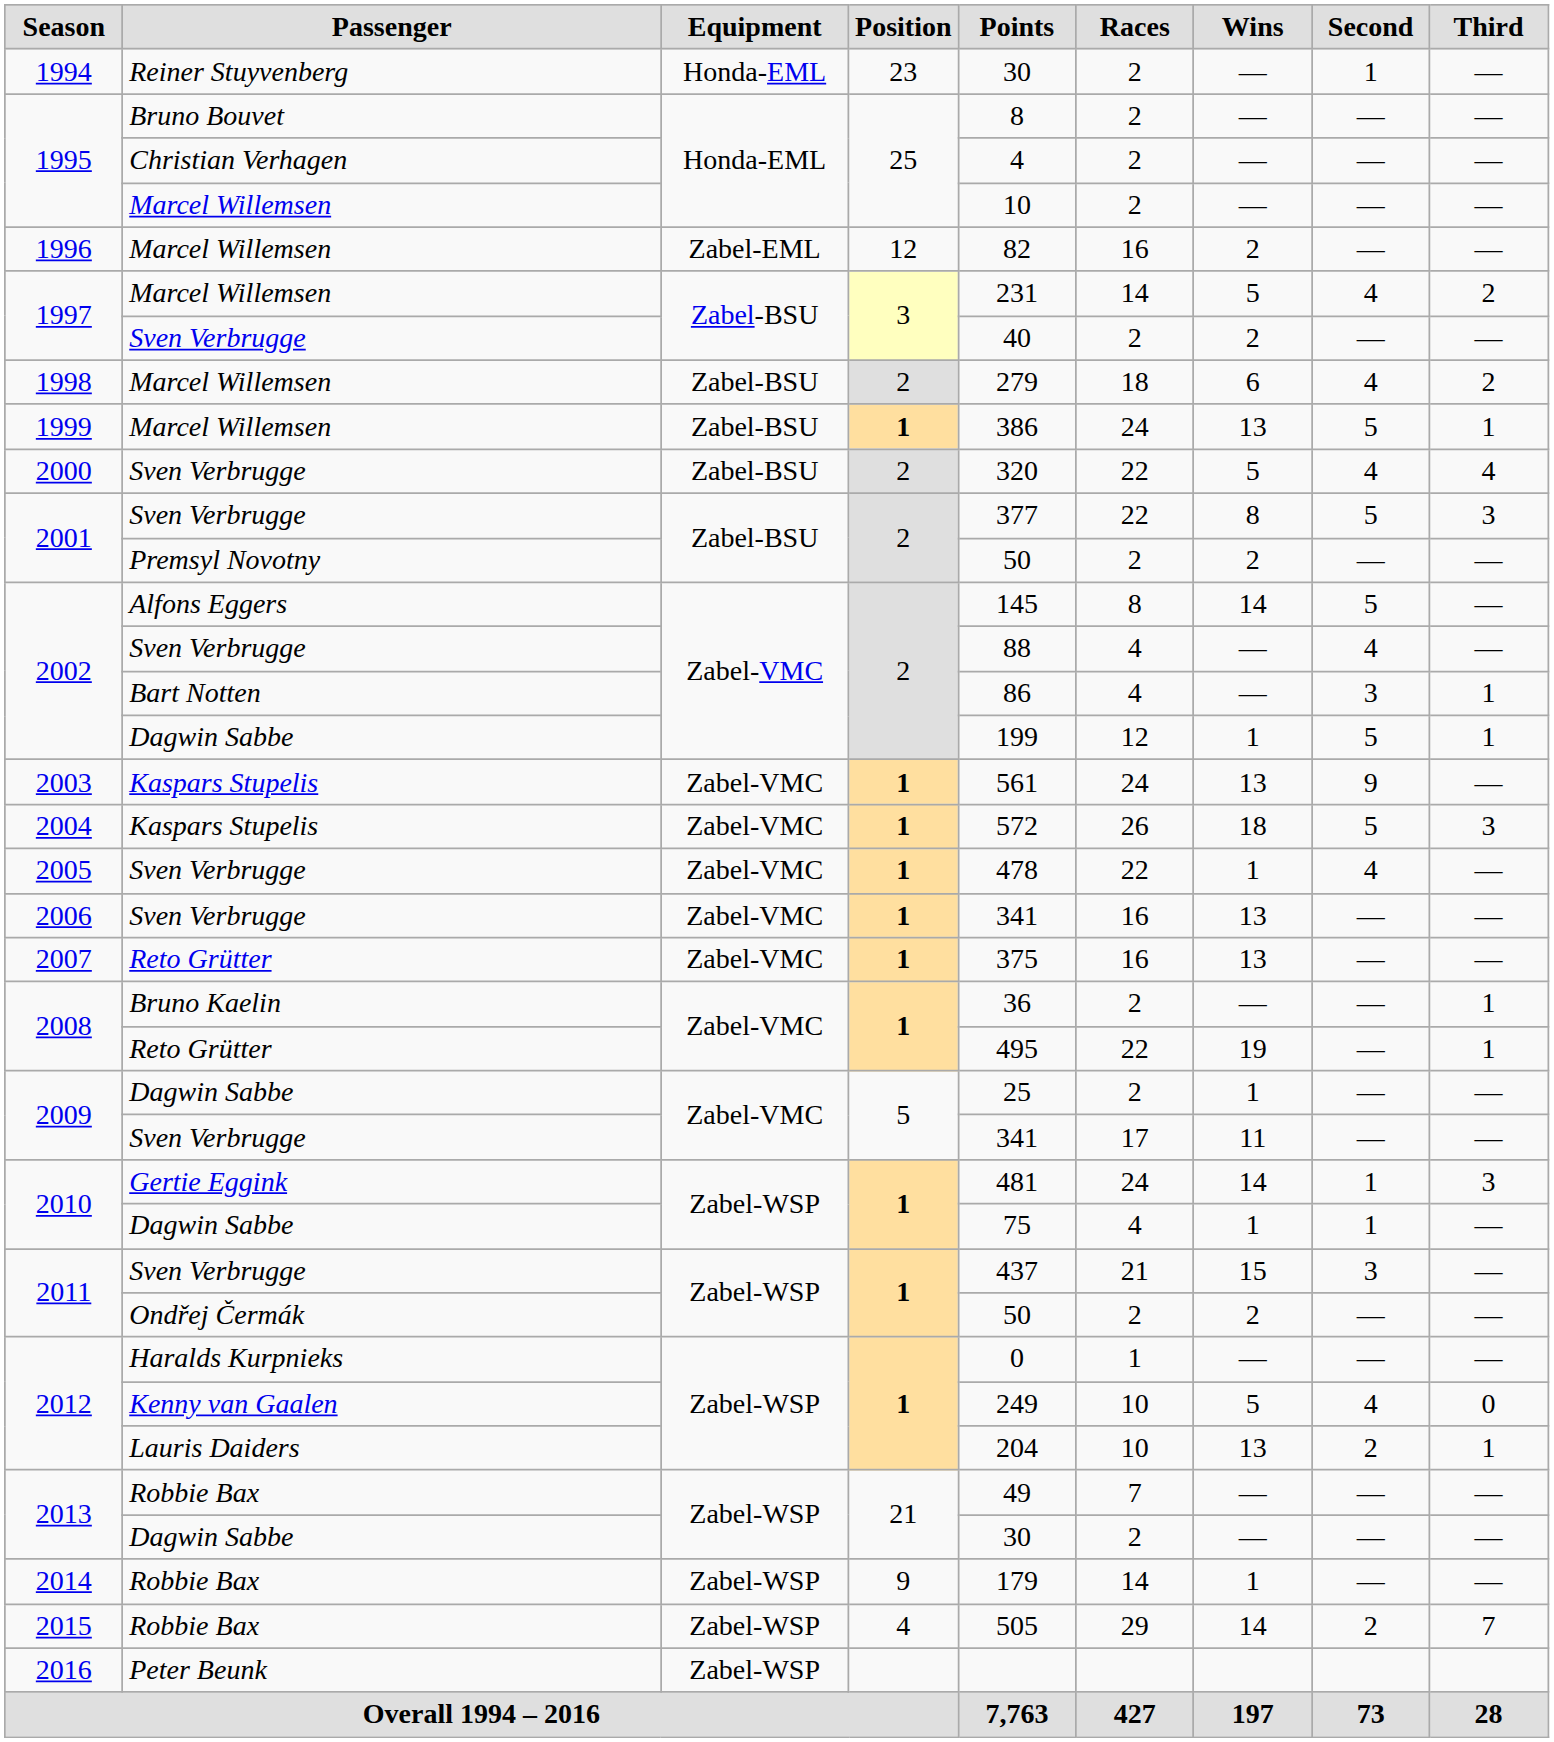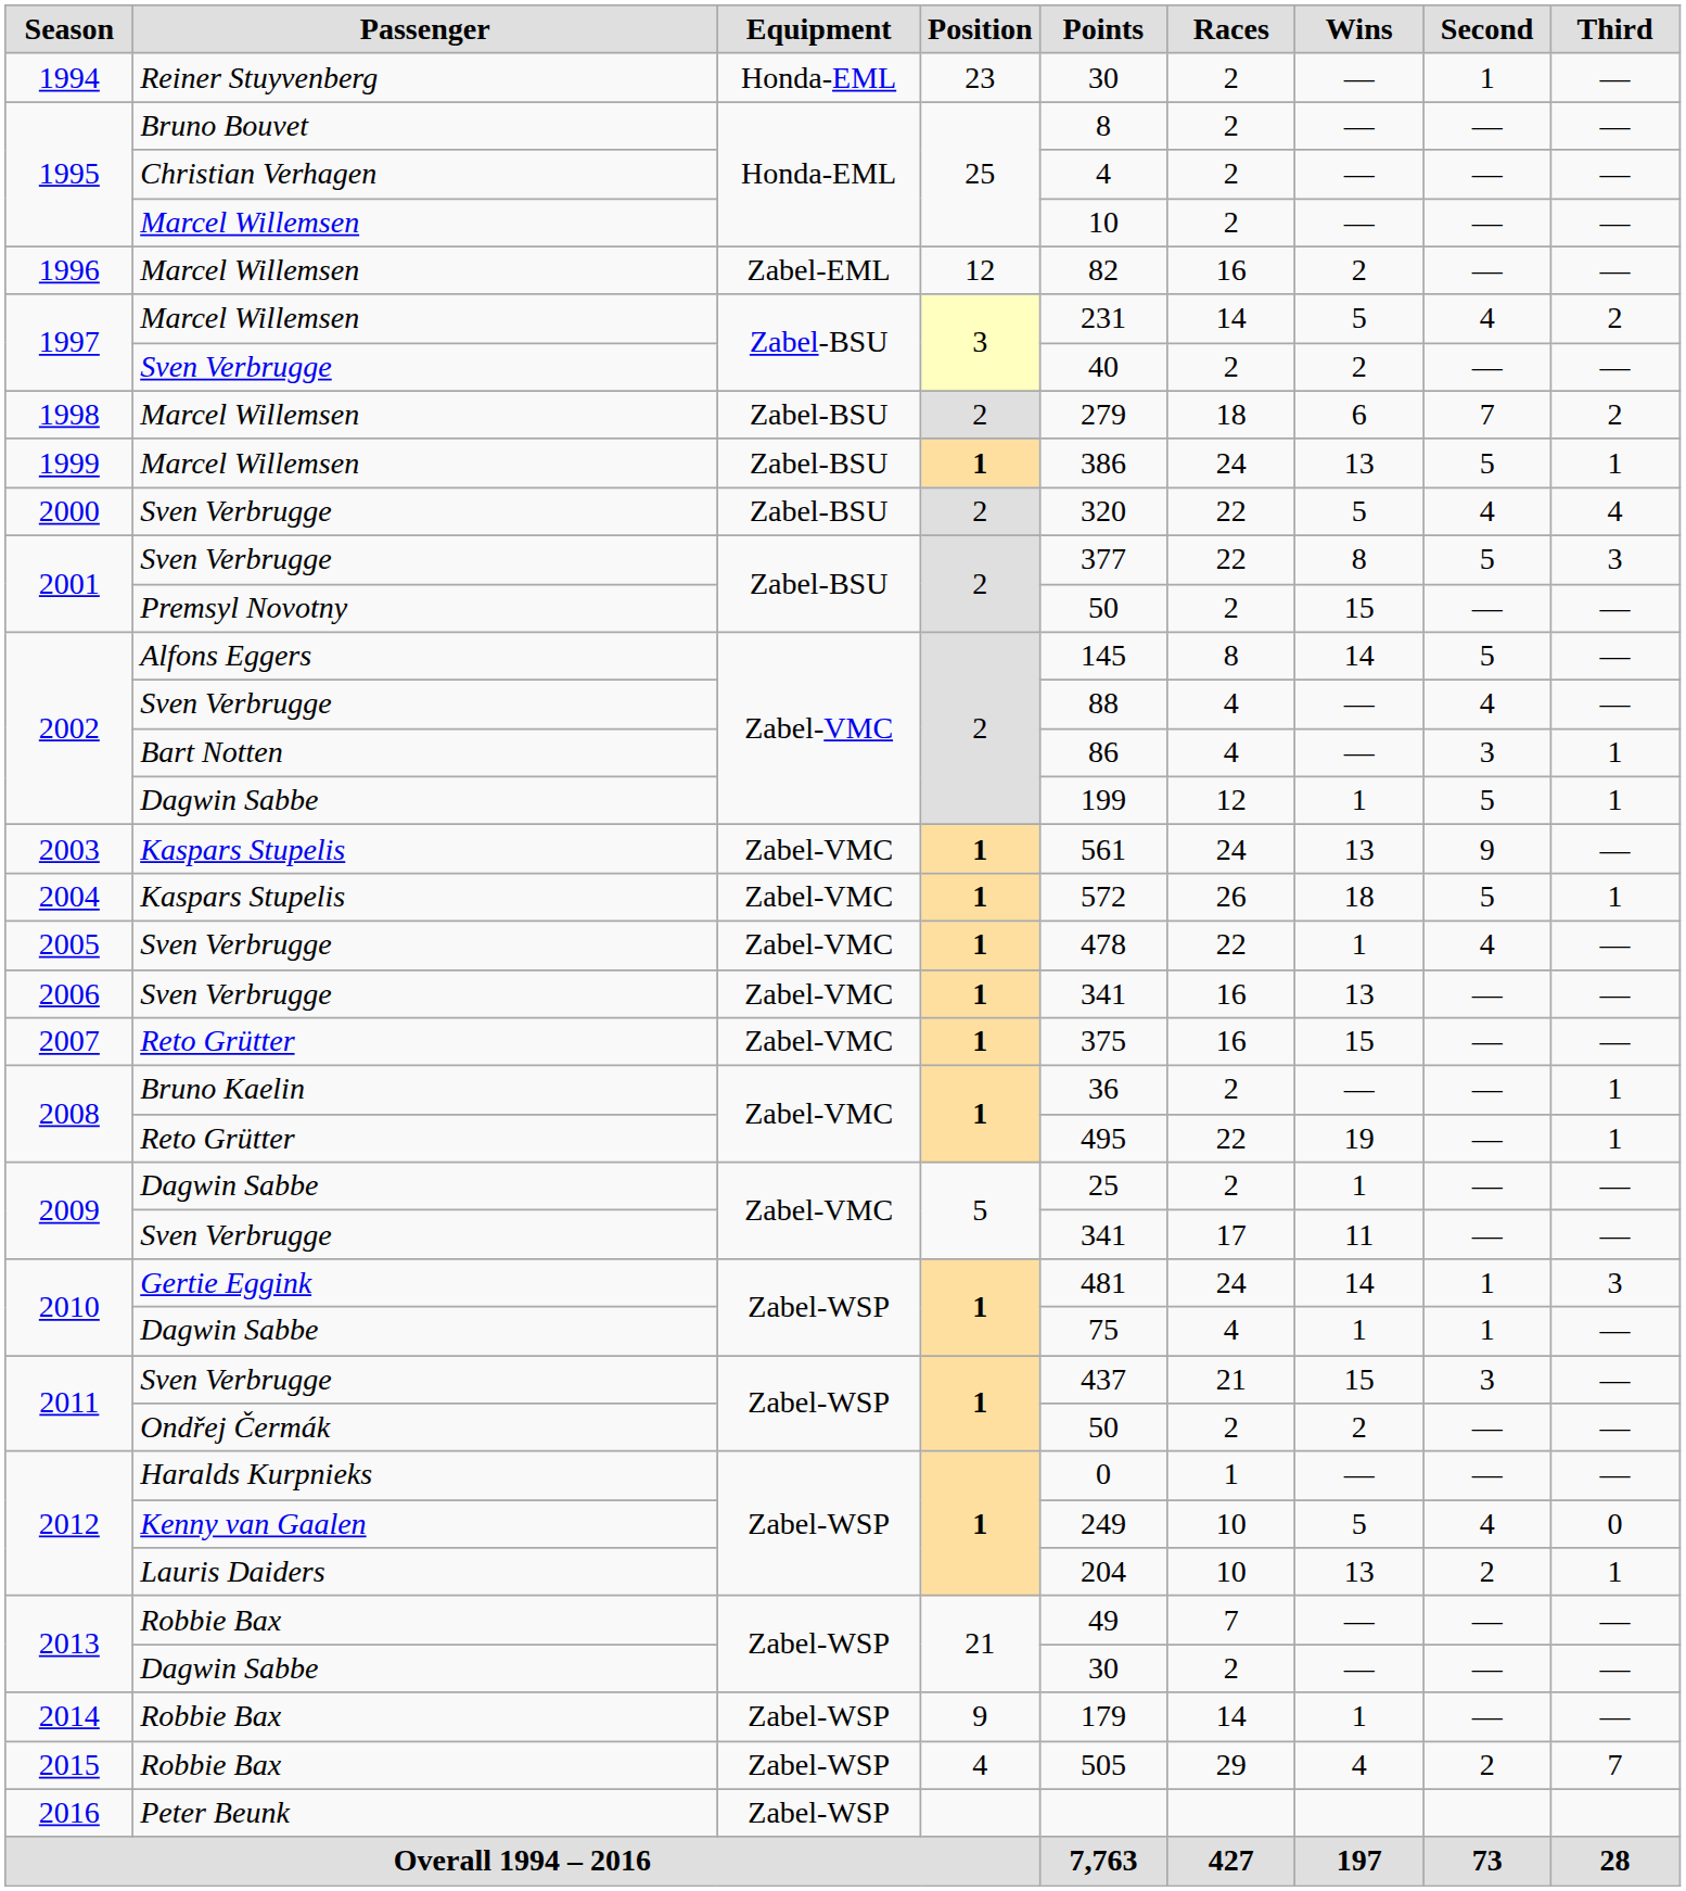1998 | Second: 4 -> 7
2001 / Premsyl Novotny | Wins: 2 -> 15
2004 | Third: 3 -> 1
2007 | Wins: 13 -> 15
2015 | Wins: 14 -> 4
